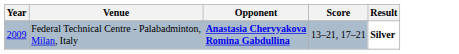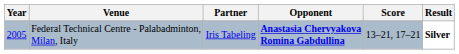+ column: Partner | Iris Tabeling
Federal Technical Centre - Palabadminton, Milan, Italy | Year: 2009 -> 2005
